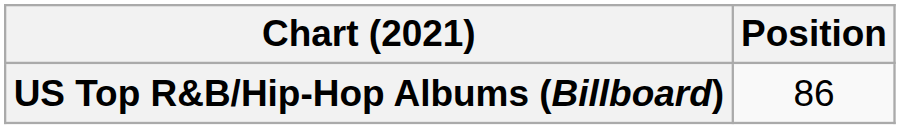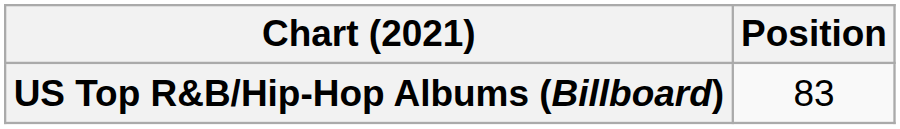US Top R&B/Hip-Hop Albums (Billboard) | Position: 86 -> 83
